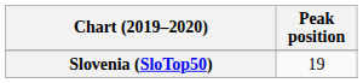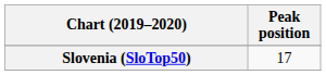Slovenia (SloTop50) | Peak position: 19 -> 17
